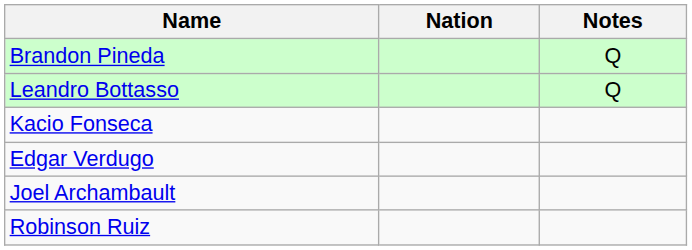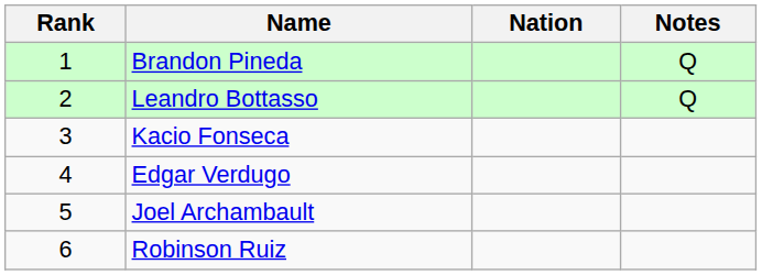+ column: Rank | 1 | 2 | 3 | 4 | 5 | 6
